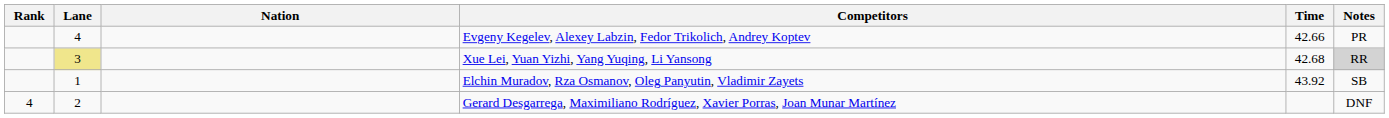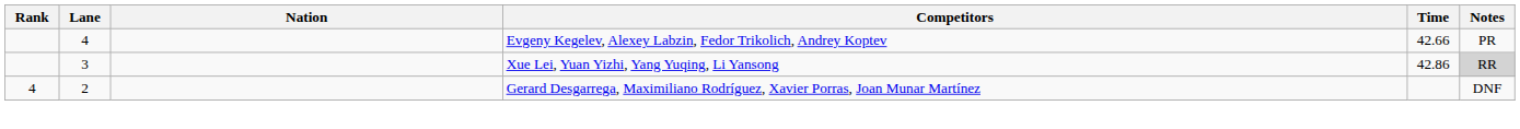Xue Lei, Yuan Yizhi, Yang Yuqing, Li Yansong | Lane: khaki background -> no background
Xue Lei, Yuan Yizhi, Yang Yuqing, Li Yansong | Time: 42.68 -> 42.86
- row: 1 | Elchin Muradov, Rza Osmanov, Oleg Panyutin, Vladimir Zayets | 43.92 | SB
